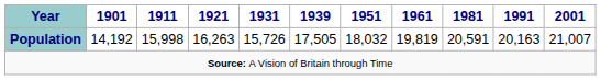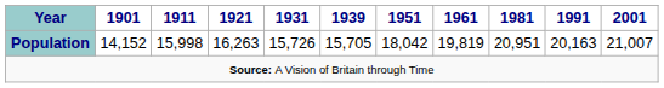Population | 1901: 14,192 -> 14,152
Population | 1939: 17,505 -> 15,705
Population | 1951: 18,032 -> 18,042
Population | 1981: 20,591 -> 20,951
